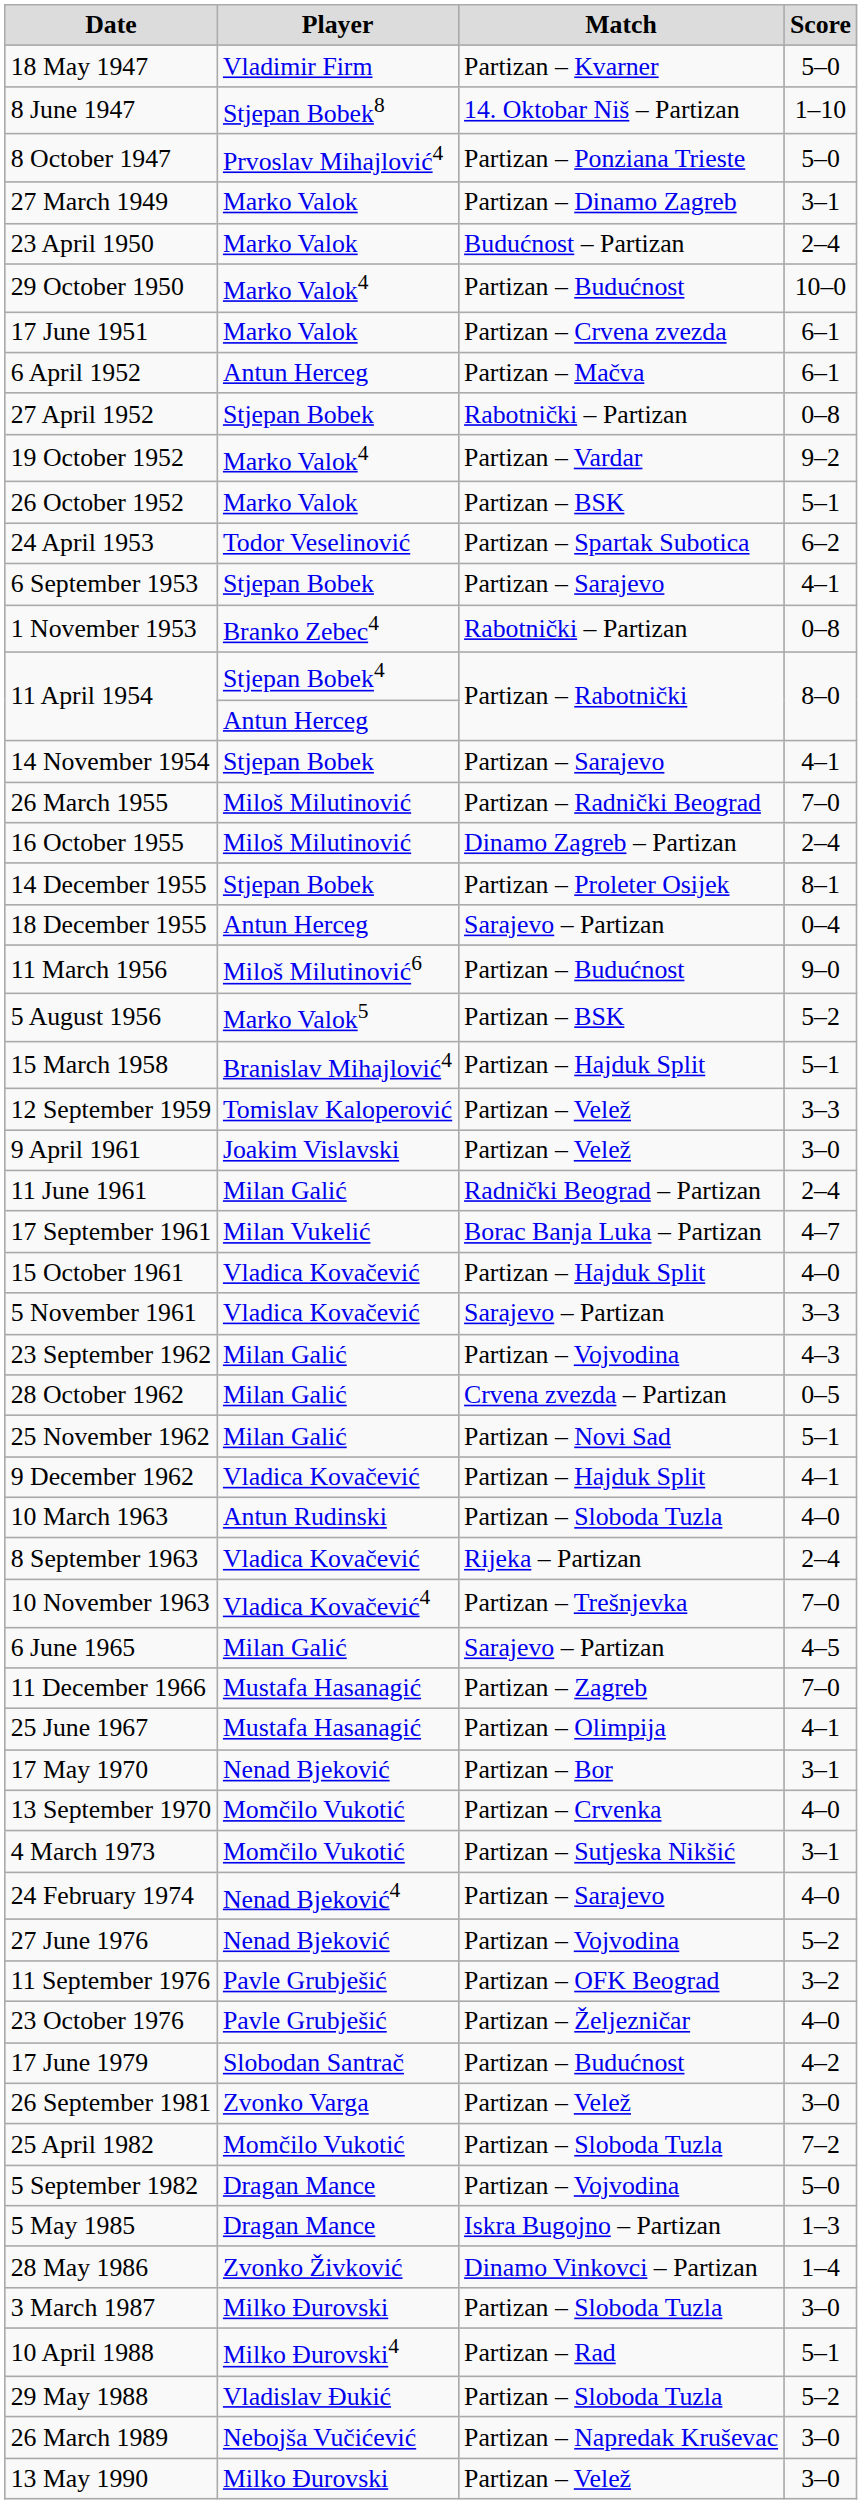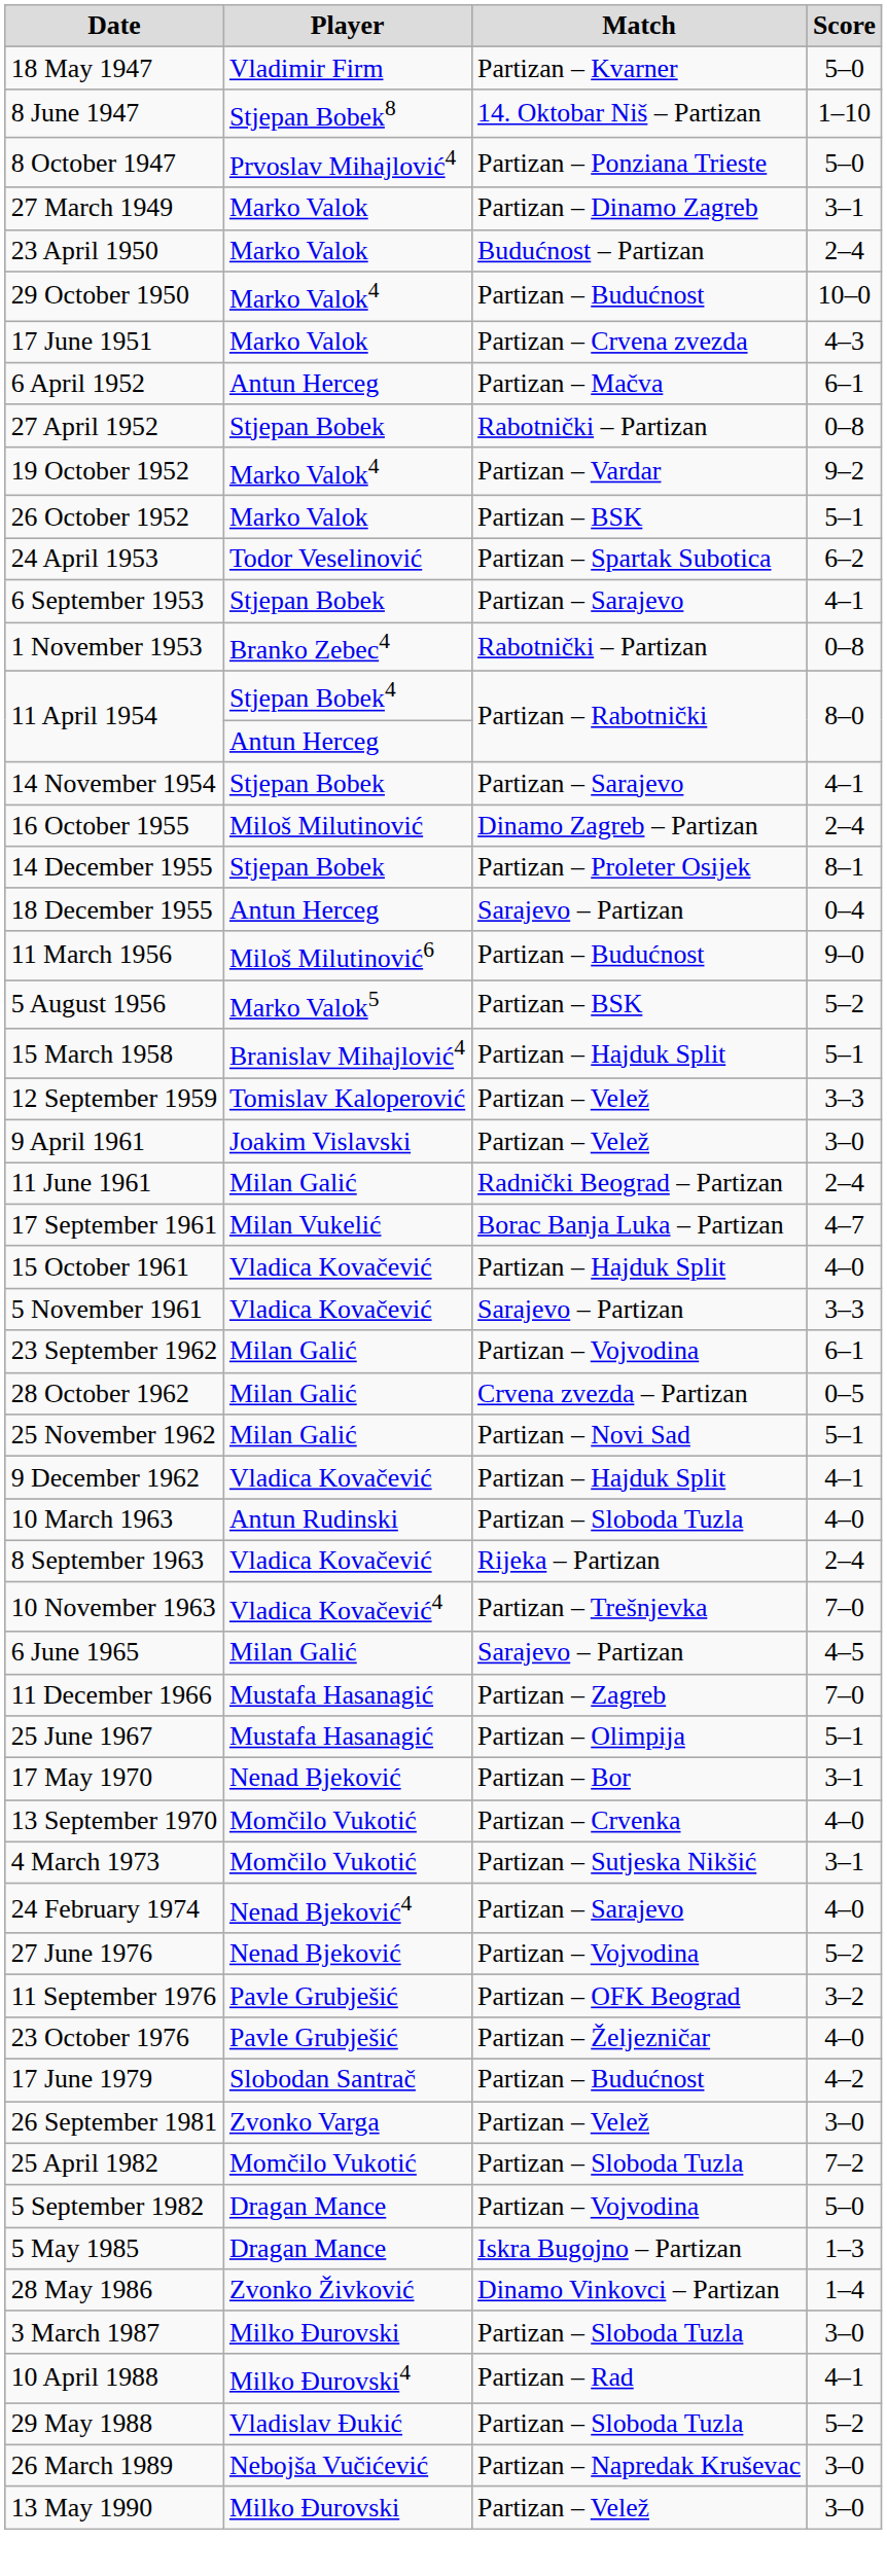17 June 1951 | Score: 6–1 -> 4–3
- row: 26 March 1955 | Miloš Milutinović | Partizan – Radnički Beograd | 7–0
23 September 1962 | Score: 4–3 -> 6–1
25 June 1967 | Score: 4–1 -> 5–1
10 April 1988 | Score: 5–1 -> 4–1
